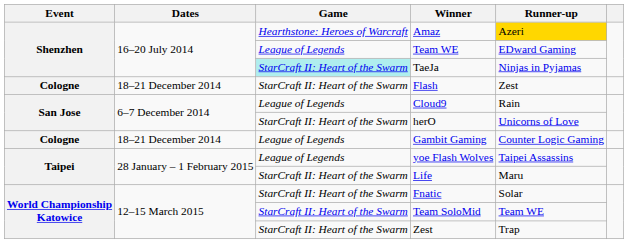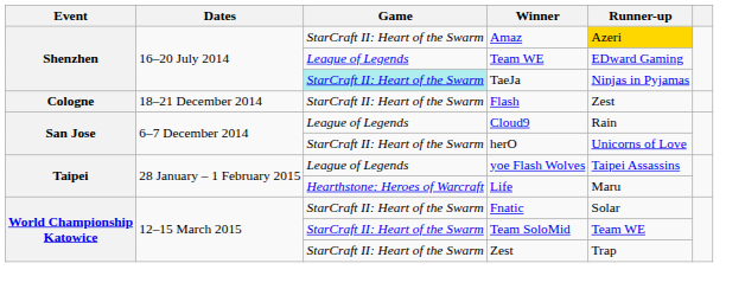Amaz | Game: Hearthstone: Heroes of Warcraft -> StarCraft II: Heart of the Swarm
- row: Cologne | 18–21 December 2014 | League of Legends | Gambit Gaming | Counter Logic Gaming
Life | Game: StarCraft II: Heart of the Swarm -> Hearthstone: Heroes of Warcraft
